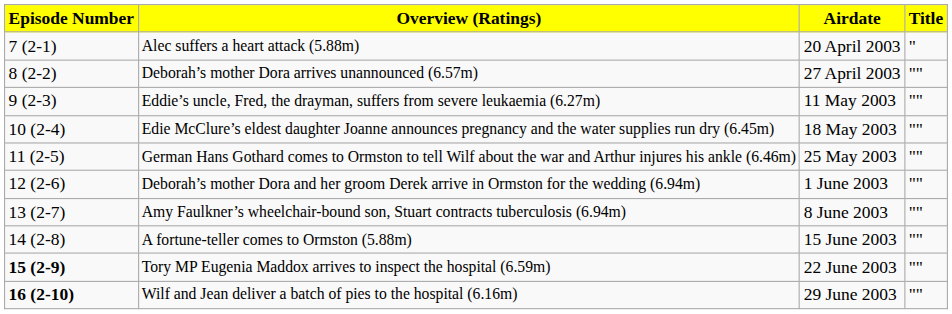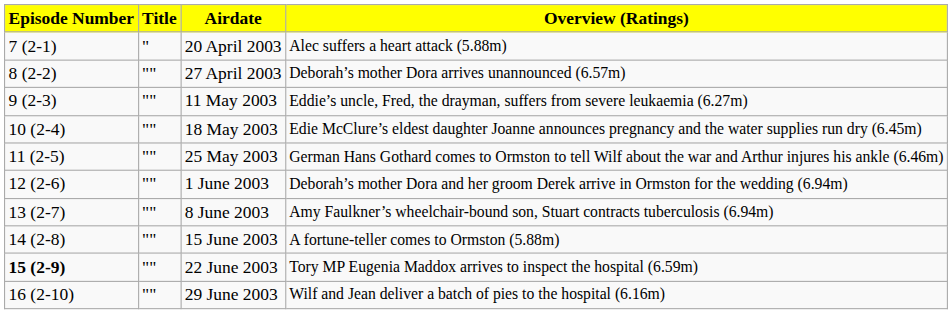columns swapped: Title <-> Overview (Ratings)
29 June 2003 | Episode Number: bold -> normal
